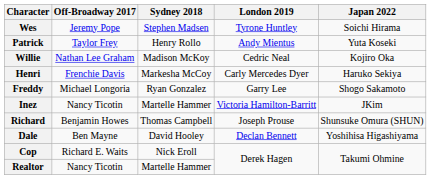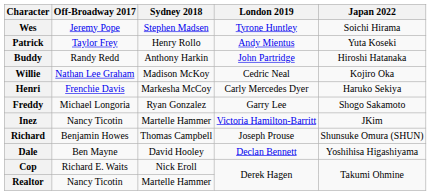+ row: Buddy | Randy Redd | Anthony Harkin | John Partridge | Hiroshi Hatanaka
